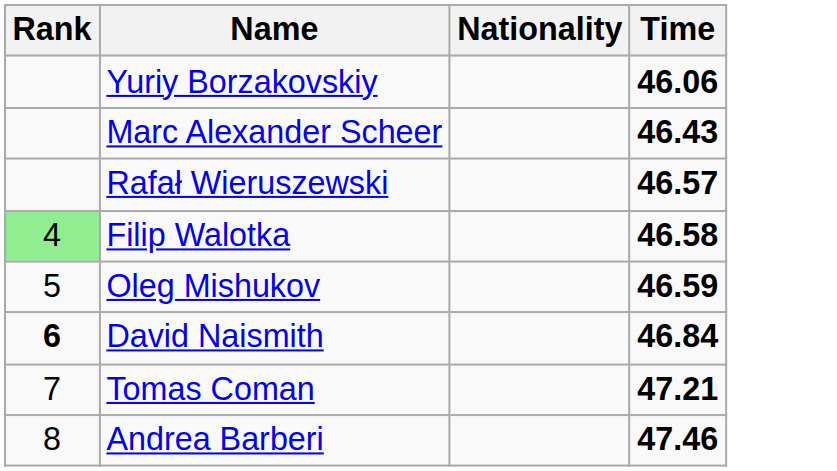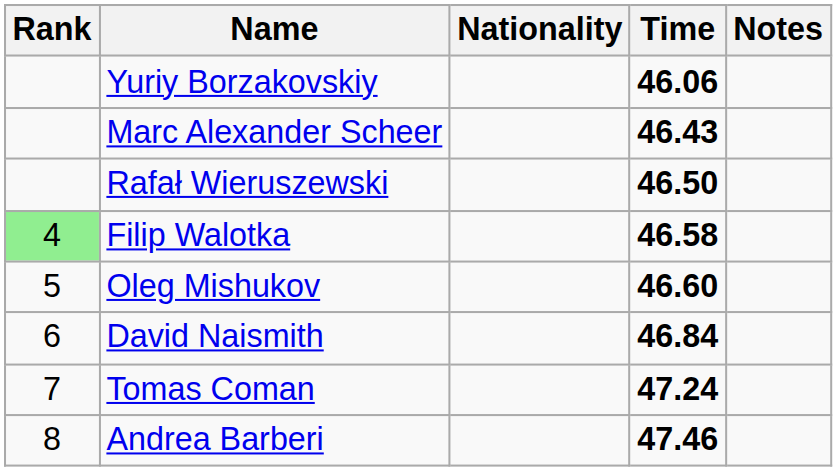+ column: Notes
Rafał Wieruszewski | Time: 46.57 -> 46.50
Oleg Mishukov | Time: 46.59 -> 46.60
David Naismith | Rank: bold -> normal
Tomas Coman | Time: 47.21 -> 47.24
